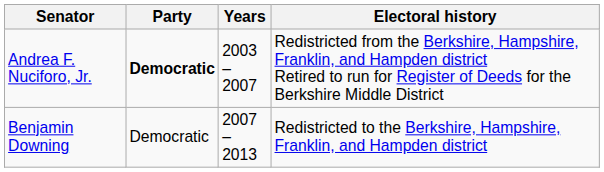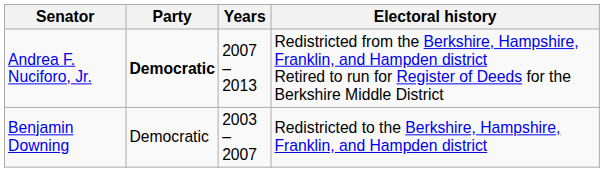Andrea F. Nuciforo, Jr. | Years: 2003 – 2007 -> 2007 – 2013
Benjamin Downing | Years: 2007 – 2013 -> 2003 – 2007
